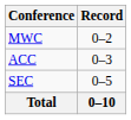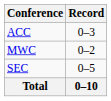rows swapped: ACC <-> MWC
